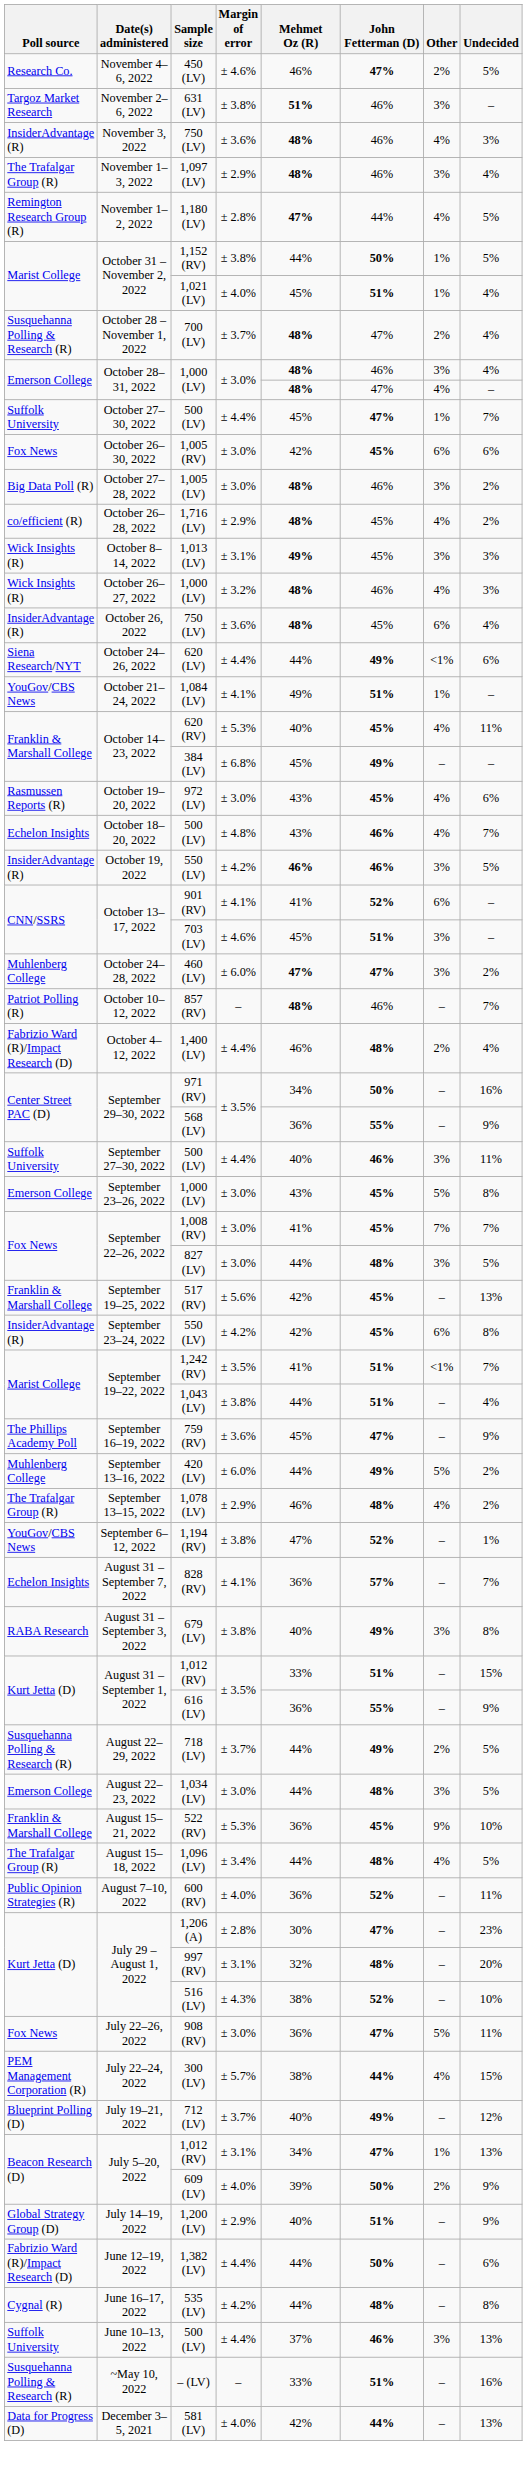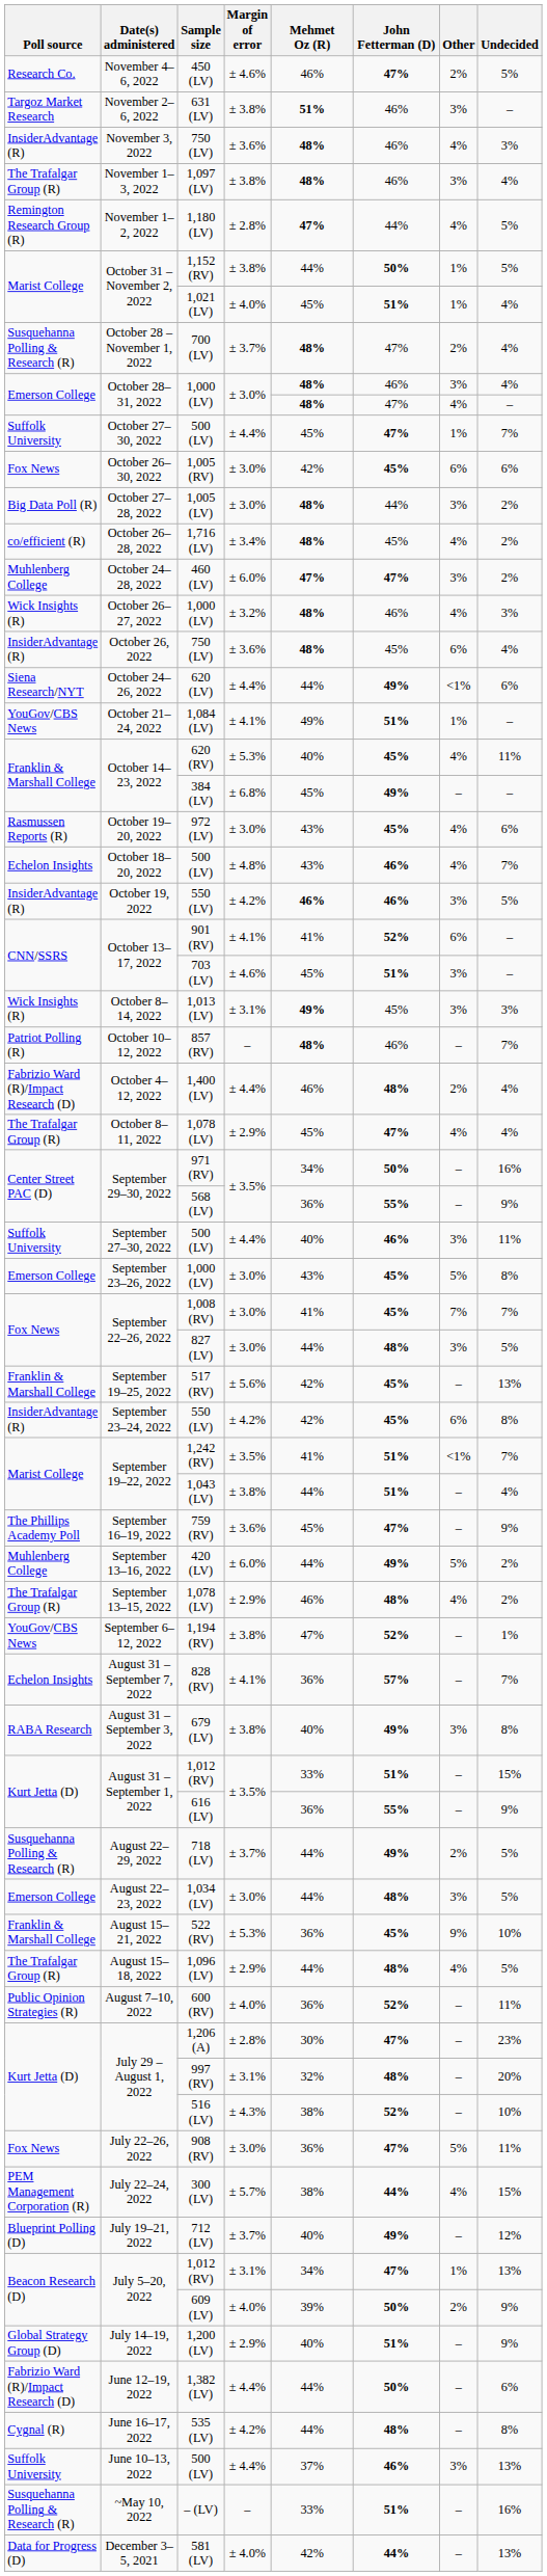1,097 (LV) | Margin of error: ± 2.9% -> ± 3.8%
1,005 (LV) | John Fetterman (D): 46% -> 44%
1,716 (LV) | Margin of error: ± 2.9% -> ± 3.4%
rows swapped: 460 (LV) <-> 1,013 (LV)
+ row: The Trafalgar Group (R) | October 8–11, 2022 | 1,078 (LV) | ± 2.9% | 45% | 47% | 4% | 4%
1,096 (LV) | Margin of error: ± 3.4% -> ± 2.9%
